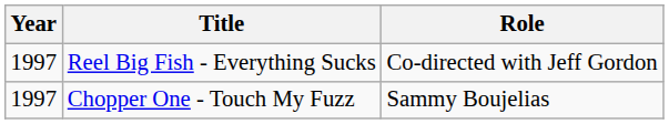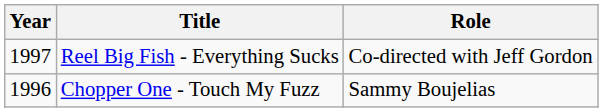Chopper One - Touch My Fuzz | Year: 1997 -> 1996
